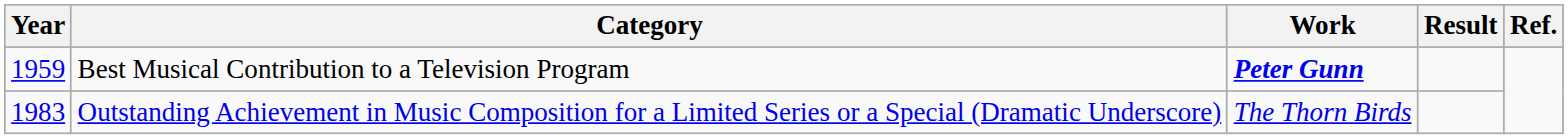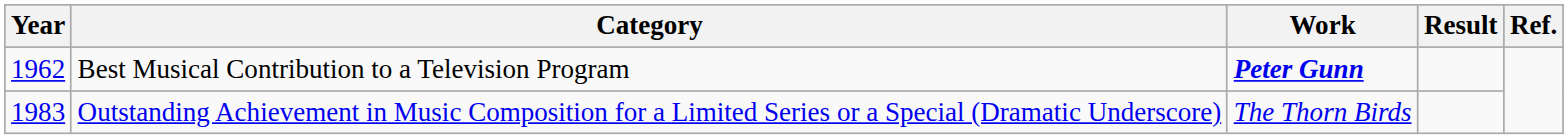Best Musical Contribution to a Television Program | Year: 1959 -> 1962
